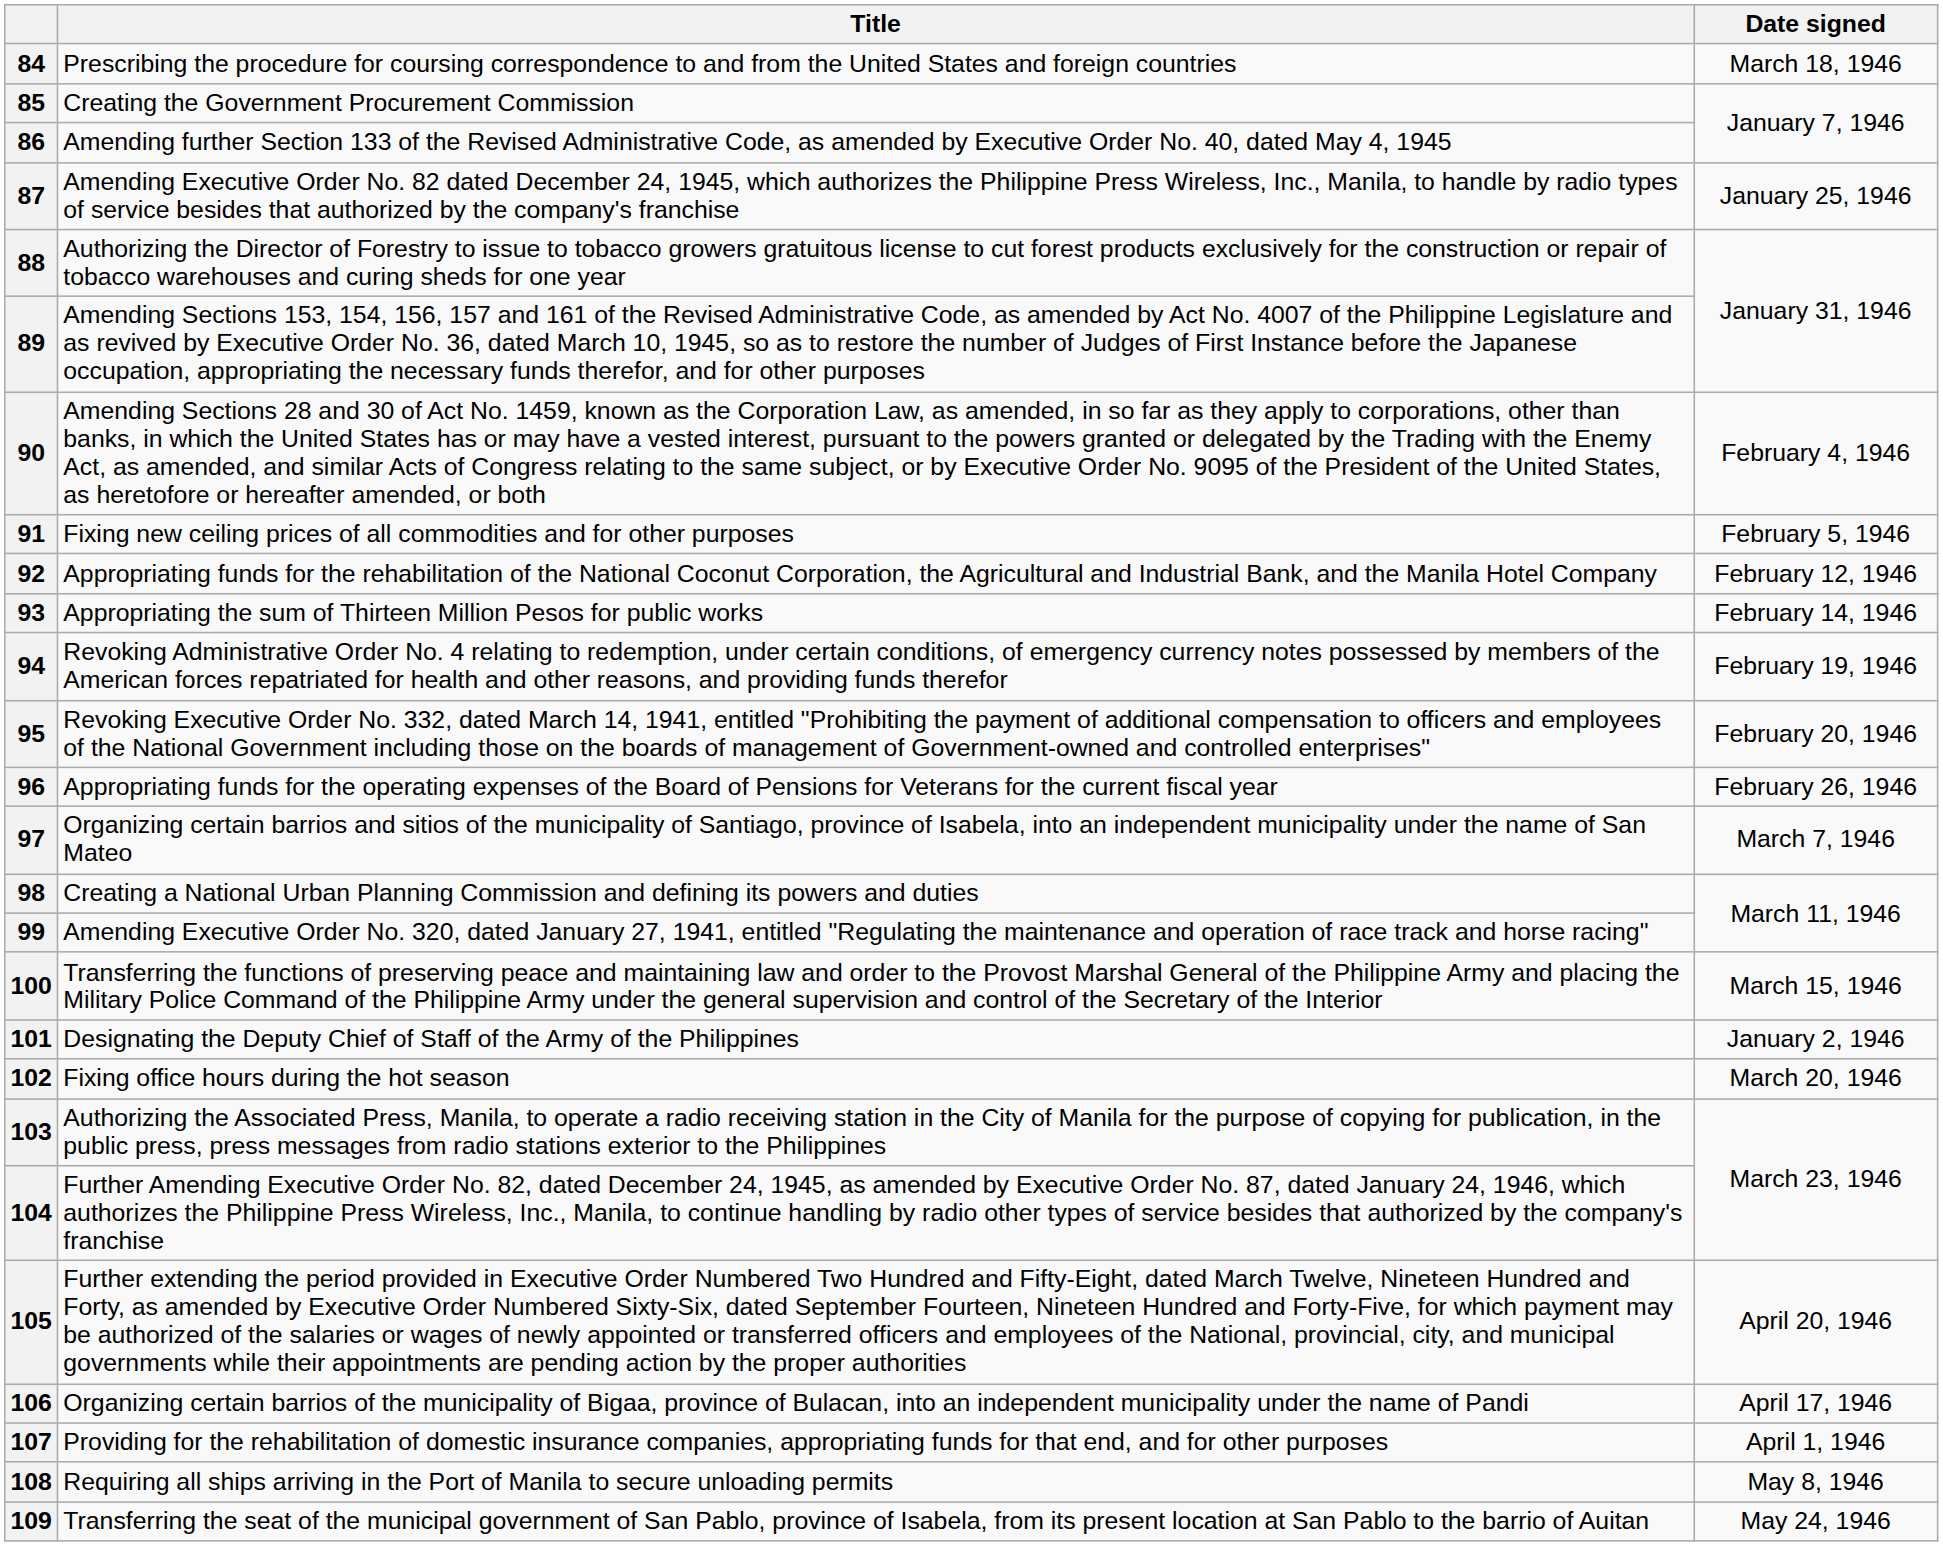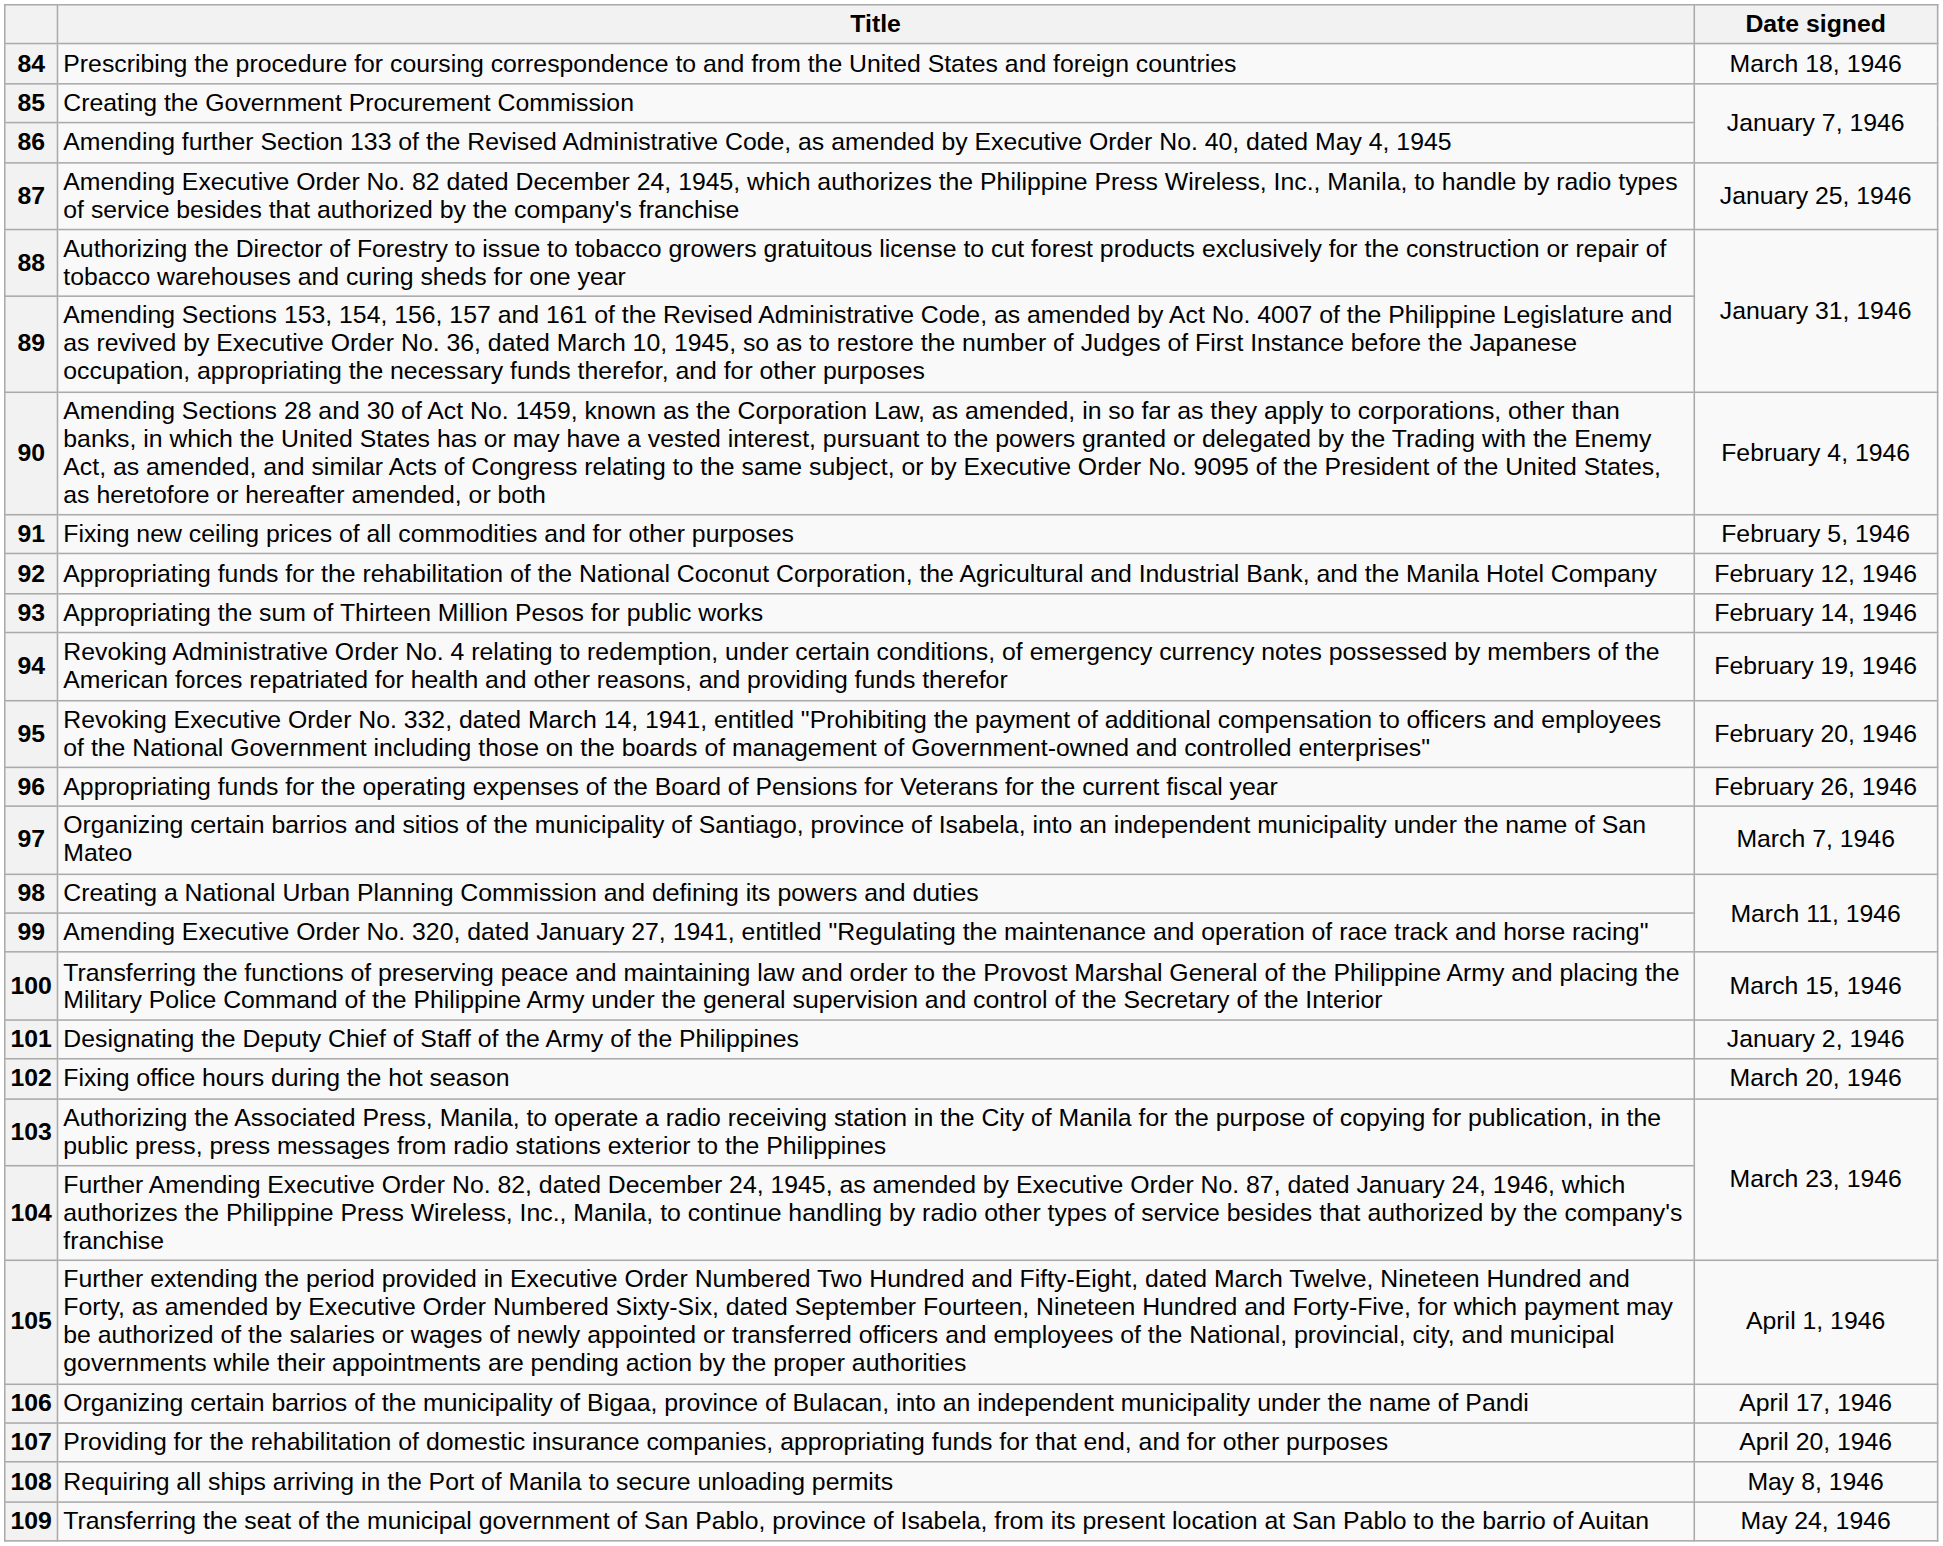105 | Date signed: April 20, 1946 -> April 1, 1946
107 | Date signed: April 1, 1946 -> April 20, 1946
